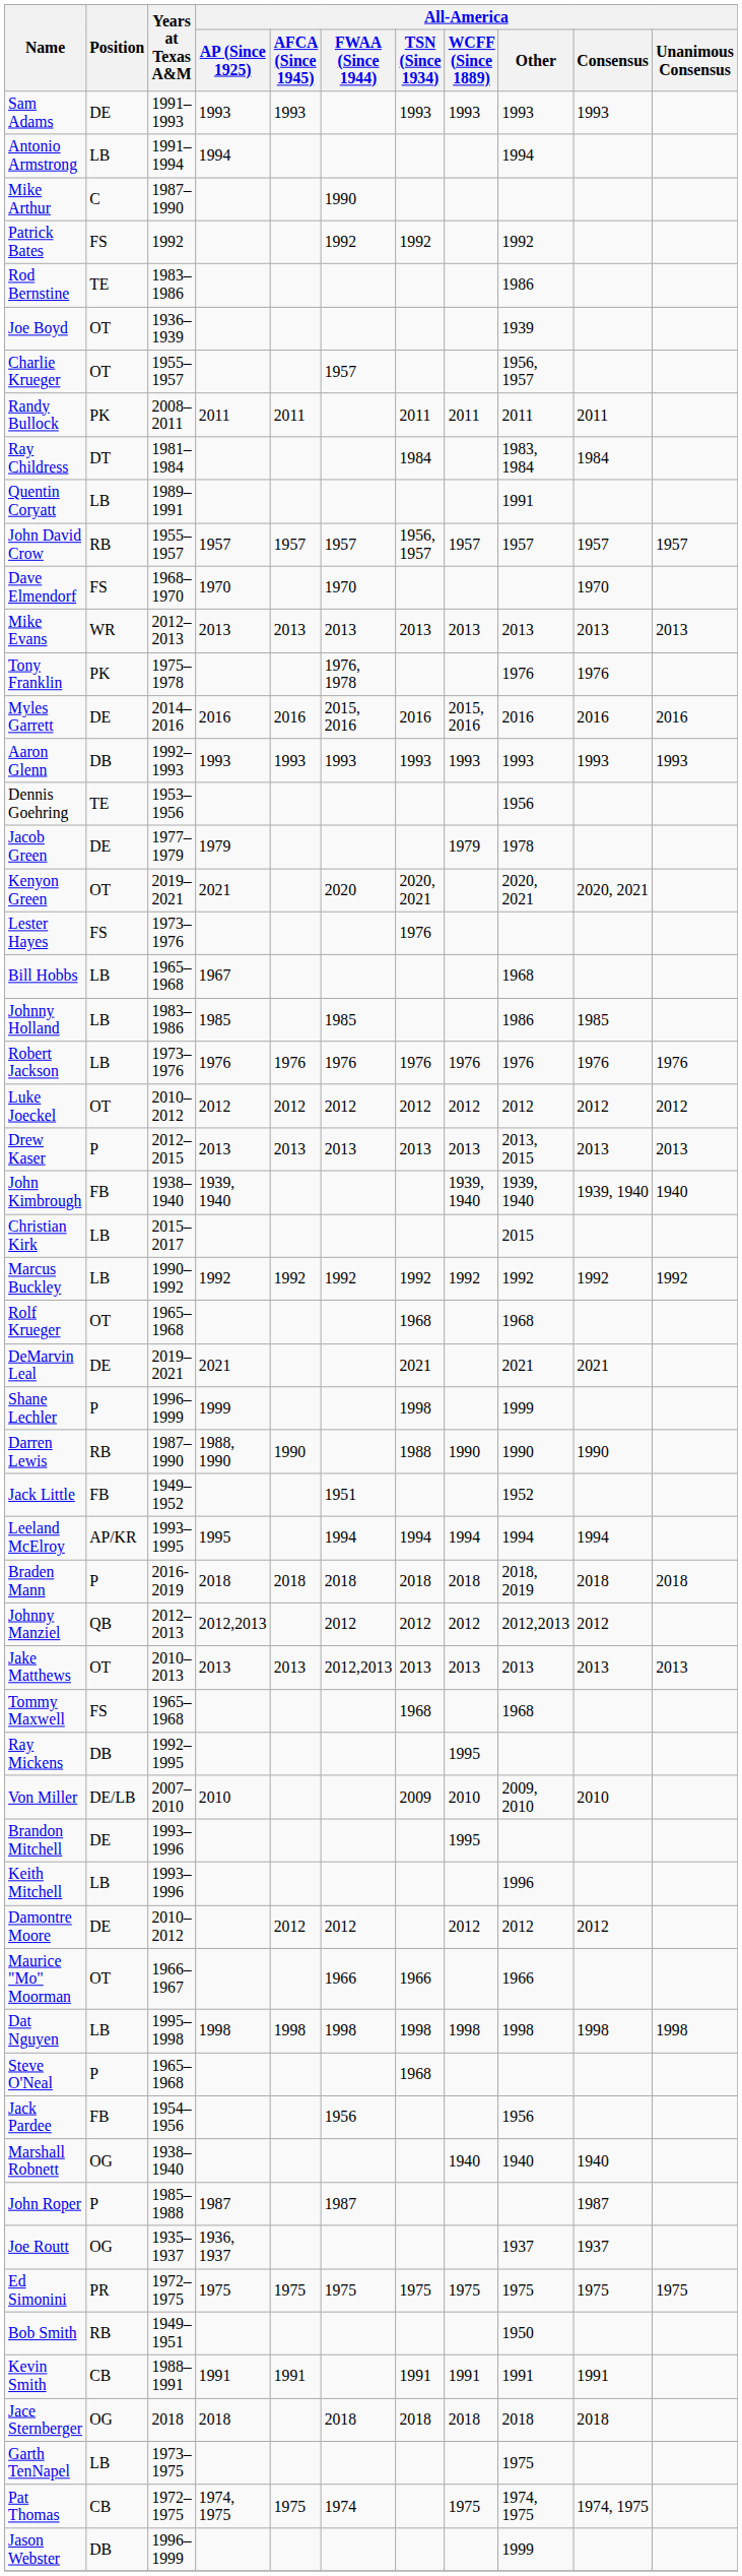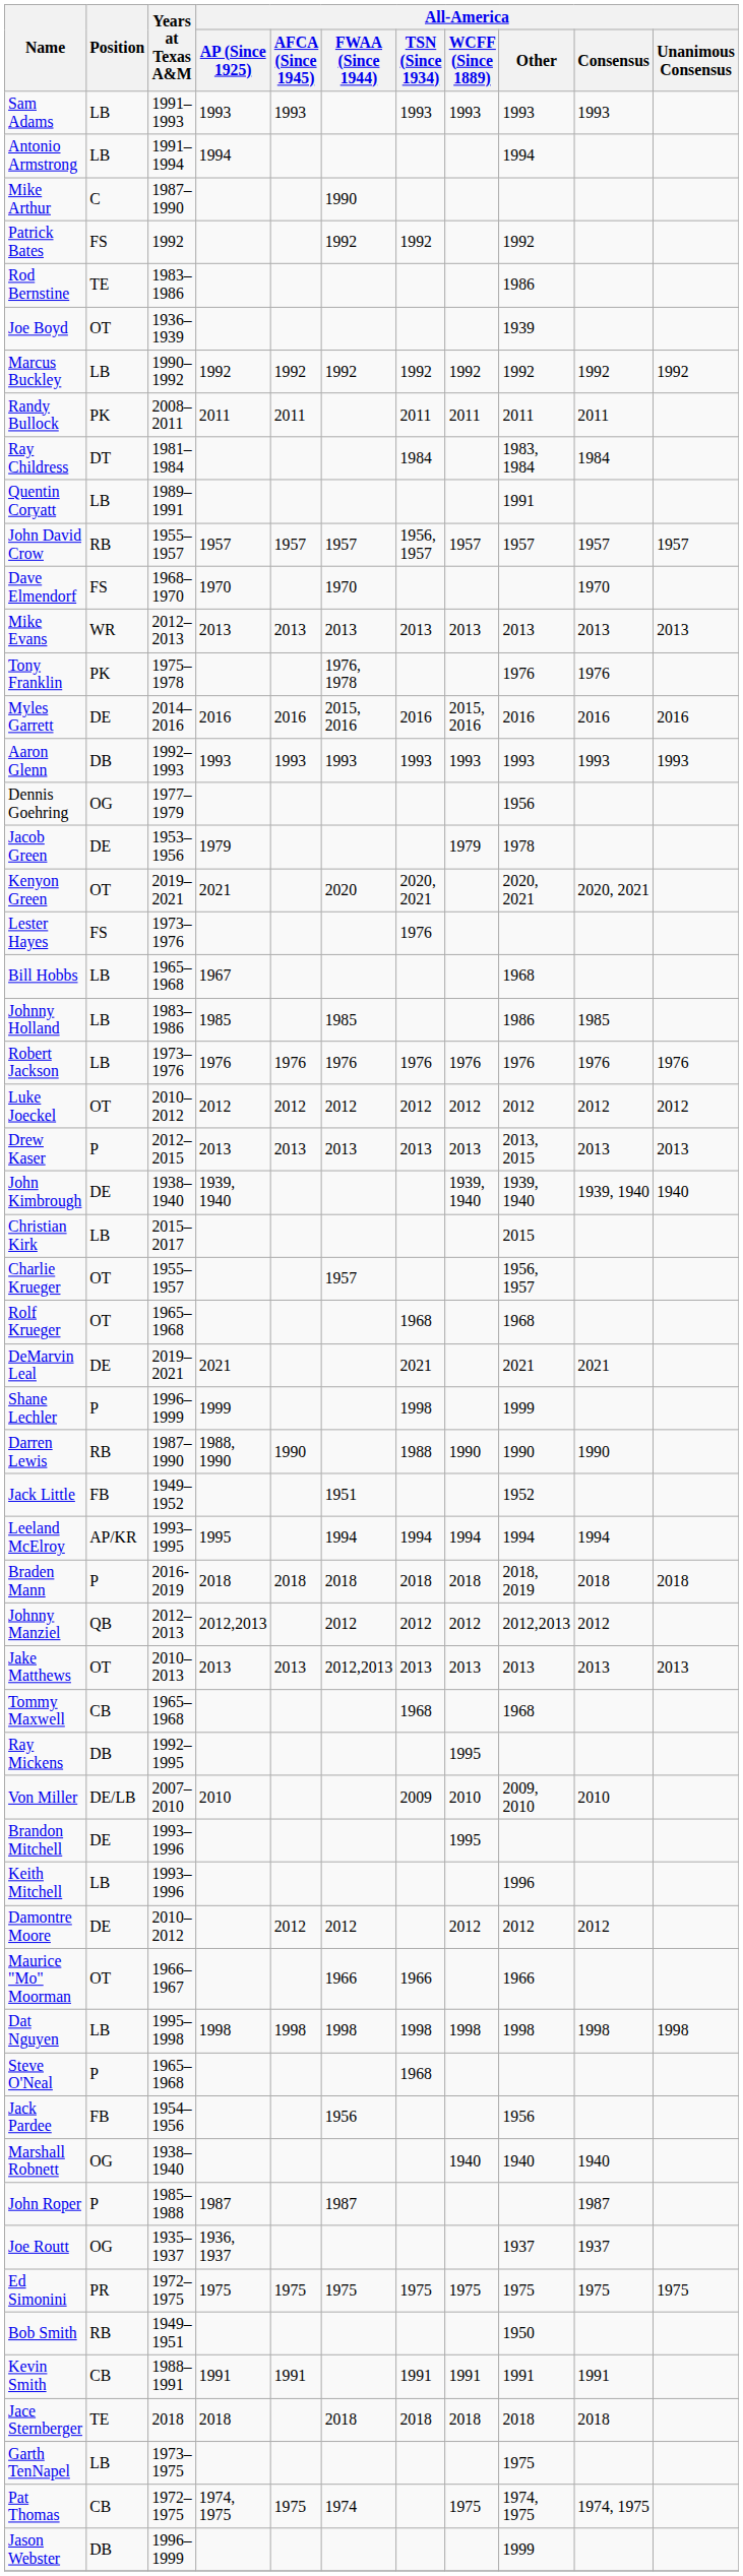Sam Adams | Position: DE -> LB
rows swapped: Marcus Buckley <-> Charlie Krueger
Dennis Goehring | Position: TE -> OG
Dennis Goehring | Years at Texas A&M: 1953–1956 -> 1977–1979
Jacob Green | Years at Texas A&M: 1977–1979 -> 1953–1956
John Kimbrough | Position: FB -> DE
Tommy Maxwell | Position: FS -> CB
Jace Sternberger | Position: OG -> TE
